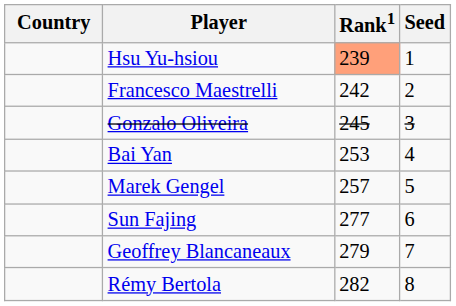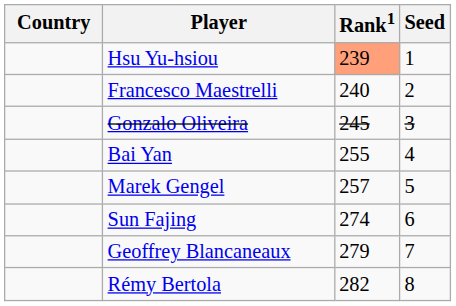Francesco Maestrelli | Rank1: 242 -> 240
Bai Yan | Rank1: 253 -> 255
Sun Fajing | Rank1: 277 -> 274
